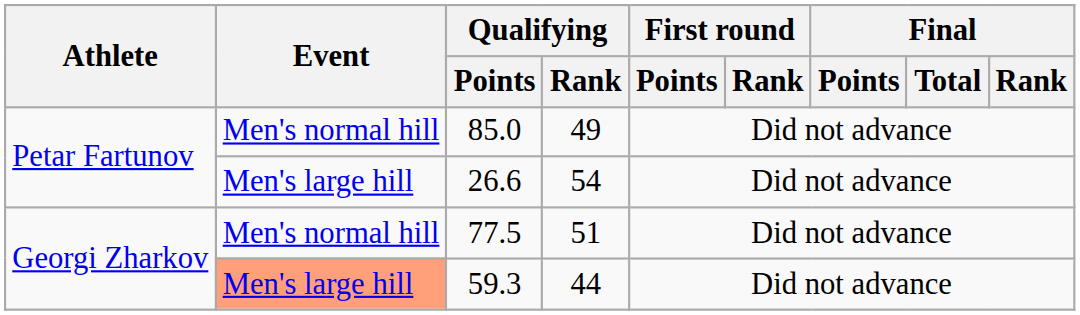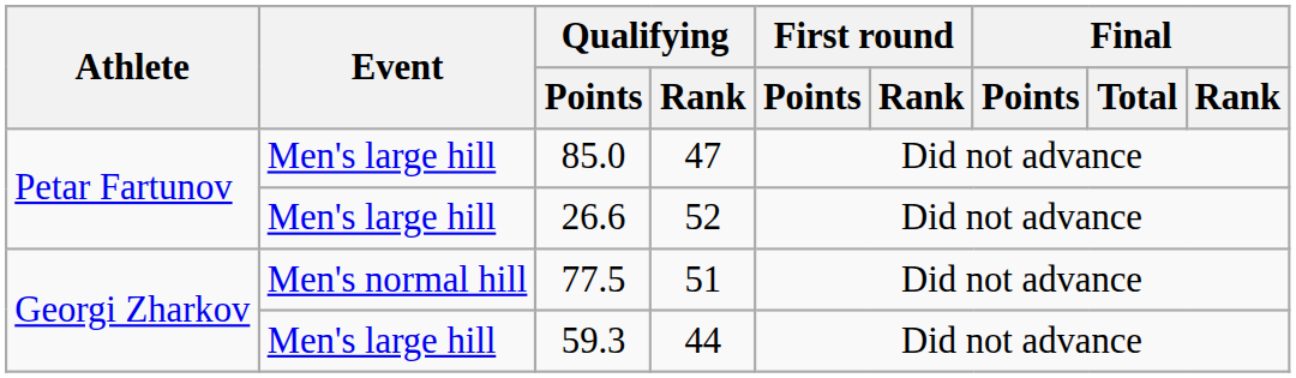85.0 | Event: Men's normal hill -> Men's large hill
85.0 | Qualifying / Rank: 49 -> 47
26.6 | Qualifying / Rank: 54 -> 52
59.3 | Event: lightsalmon background -> no background
